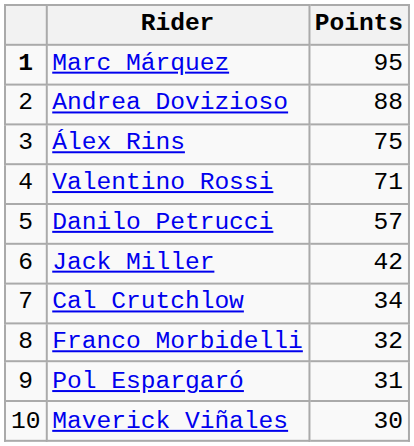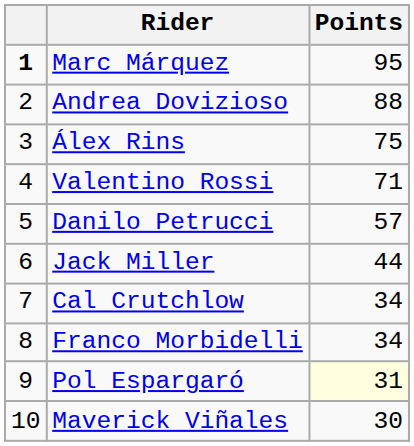Jack Miller | Points: 42 -> 44
Franco Morbidelli | Points: 32 -> 34
Pol Espargaró | Points: no background -> lightyellow background
